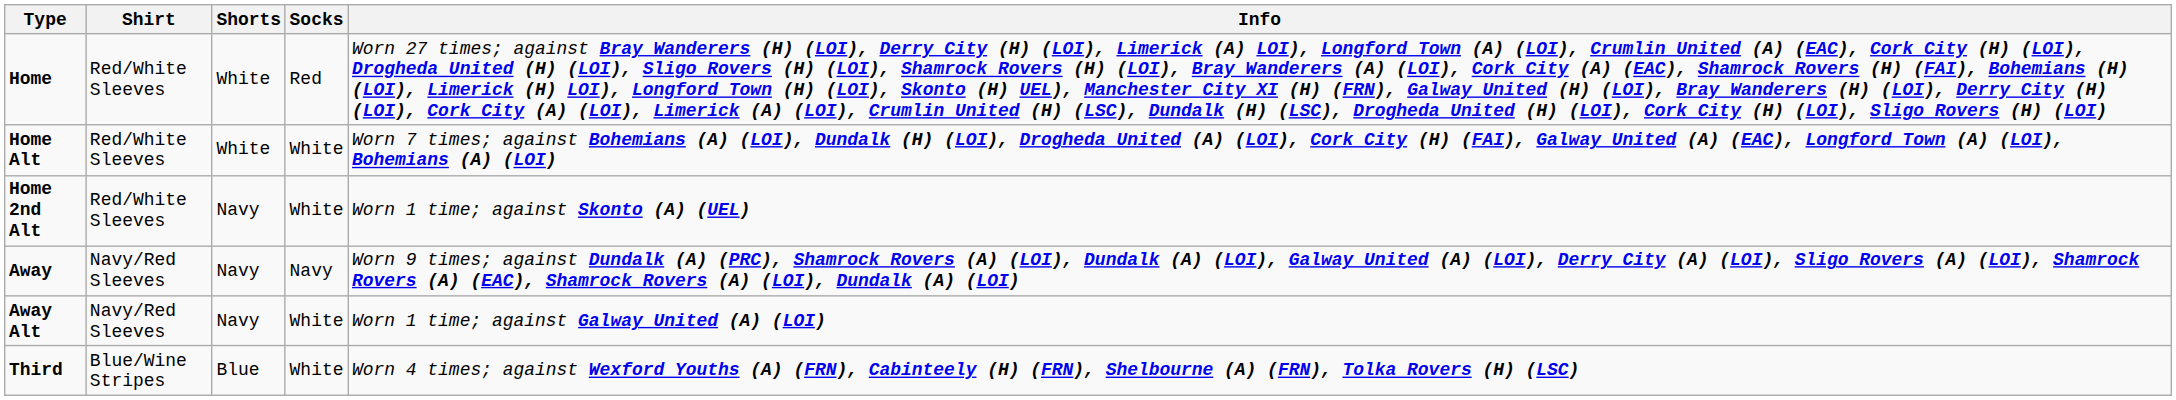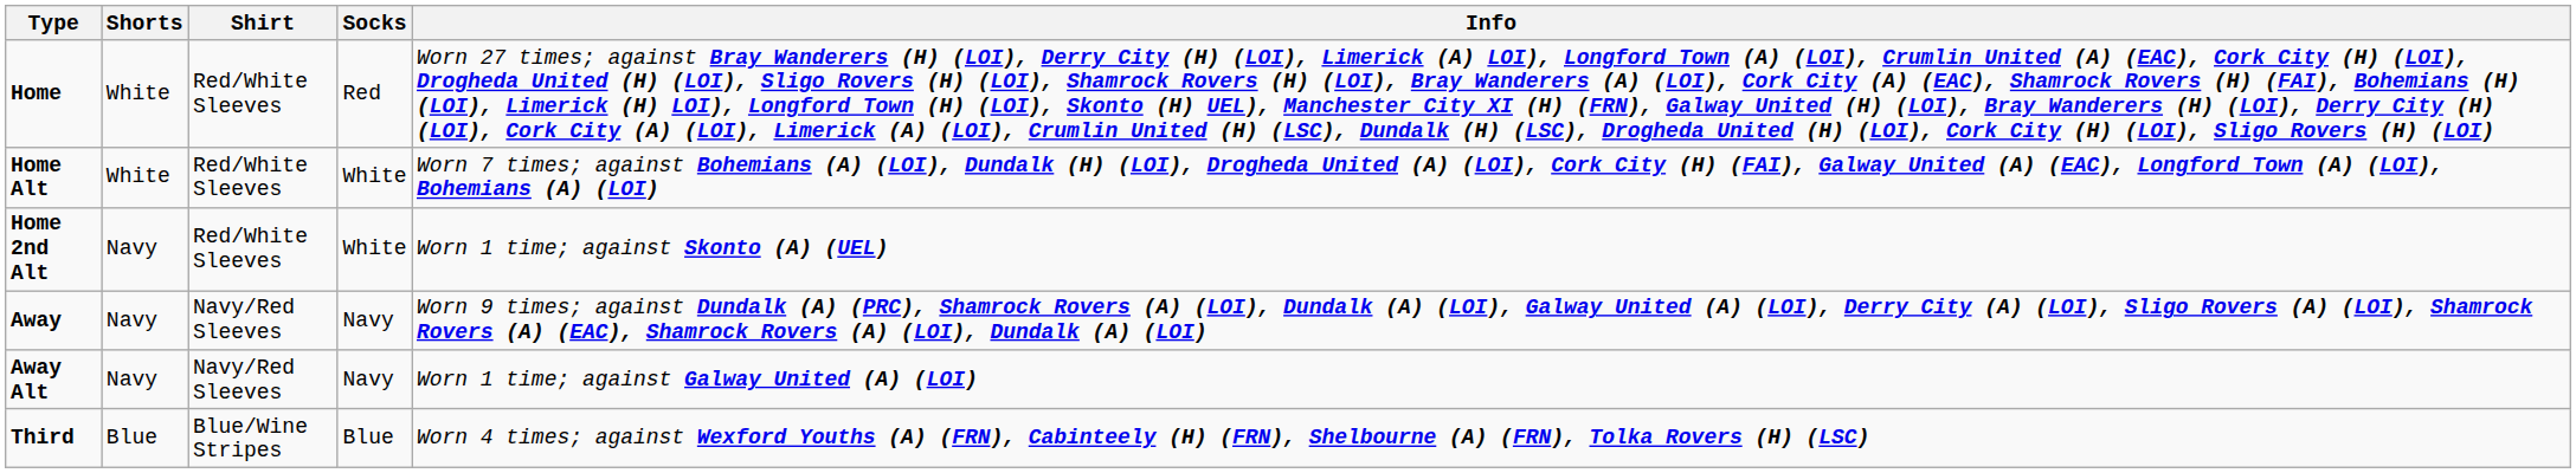columns swapped: Shirt <-> Shorts
Away Alt | Socks: White -> Navy
Third | Socks: White -> Blue
